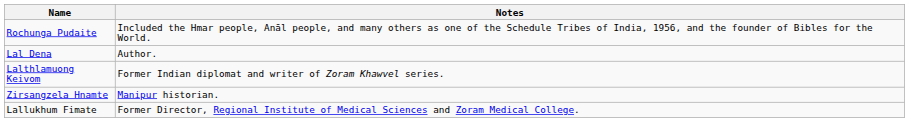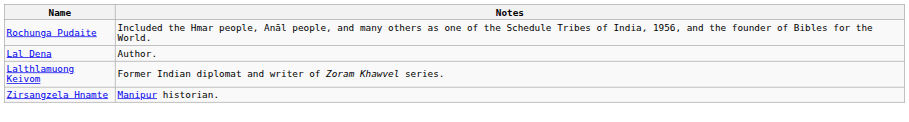- row: Lallukhum Fimate | Former Director, Regional Institute of Medical Sciences and Zoram Medical College.
